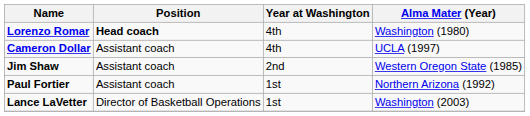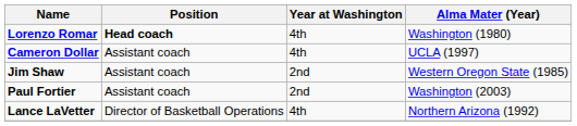Paul Fortier | Year at Washington: 1st -> 2nd
Paul Fortier | Alma Mater (Year): Northern Arizona (1992) -> Washington (2003)
Lance LaVetter | Year at Washington: 1st -> 4th
Lance LaVetter | Alma Mater (Year): Washington (2003) -> Northern Arizona (1992)
